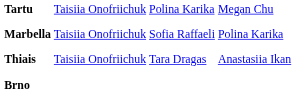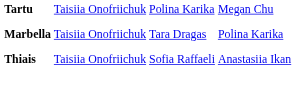Marbella | column 3: Sofia Raffaeli -> Tara Dragas
Thiais | column 3: Tara Dragas -> Sofia Raffaeli
- row: Brno
